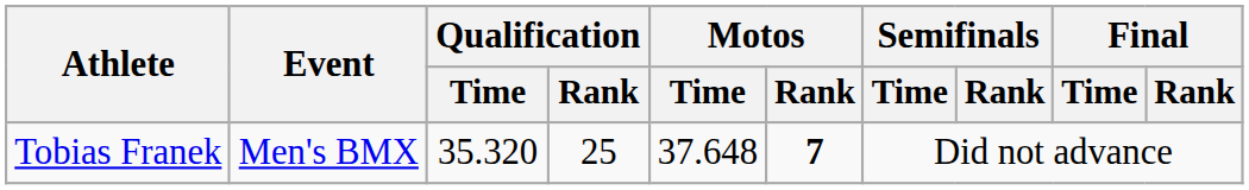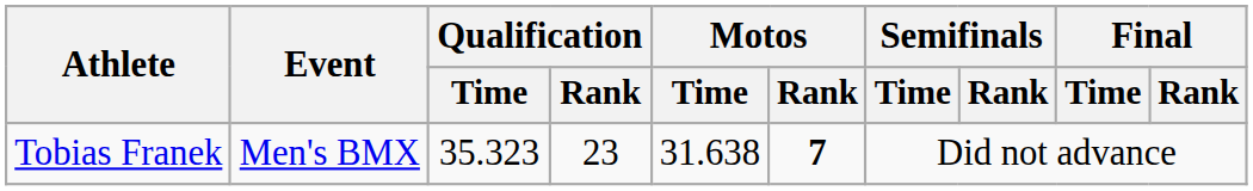Tobias Franek | Qualification / Time: 35.320 -> 35.323
Tobias Franek | Qualification / Rank: 25 -> 23
Tobias Franek | Motos / Time: 37.648 -> 31.638
